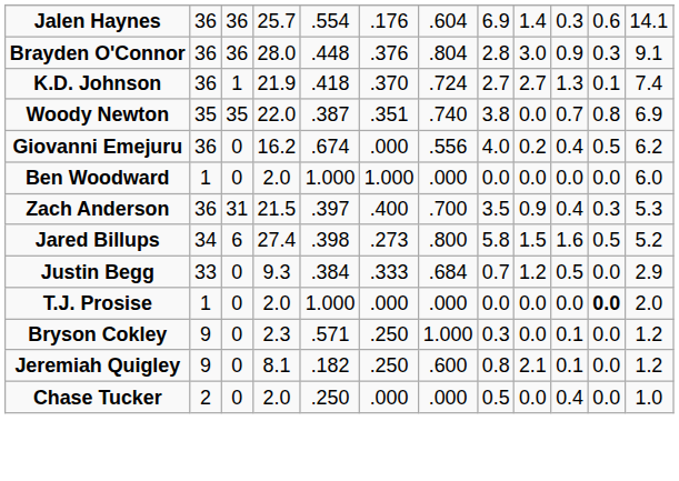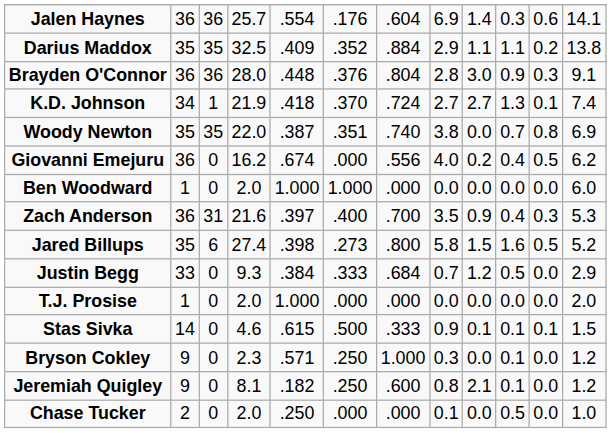+ row: Darius Maddox | 35 | 35 | 32.5 | .409 | .352 | .884 | 2.9 | 1.1 | 1.1 | 0.2 | 13.8
K.D. Johnson | column 2: 36 -> 34
Zach Anderson | column 4: 21.5 -> 21.6
Jared Billups | column 2: 34 -> 35
T.J. Prosise | column 11: bold -> normal
+ row: Stas Sivka | 14 | 0 | 4.6 | .615 | .500 | .333 | 0.9 | 0.1 | 0.1 | 0.1 | 1.5
Chase Tucker | column 8: 0.5 -> 0.1
Chase Tucker | column 10: 0.4 -> 0.5
